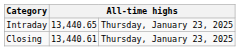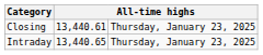rows swapped: Closing <-> Intraday
